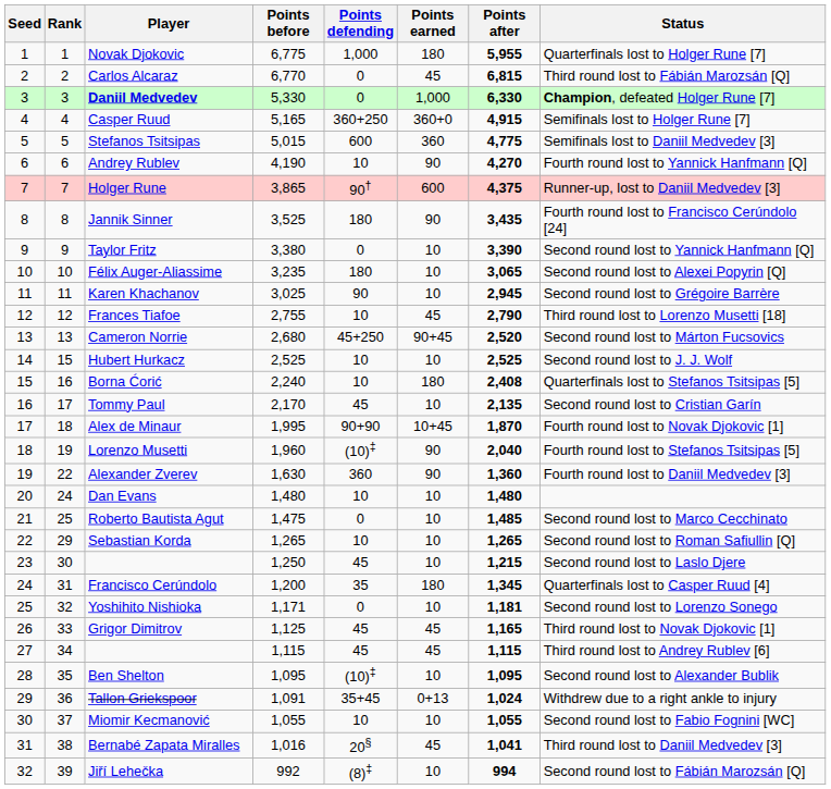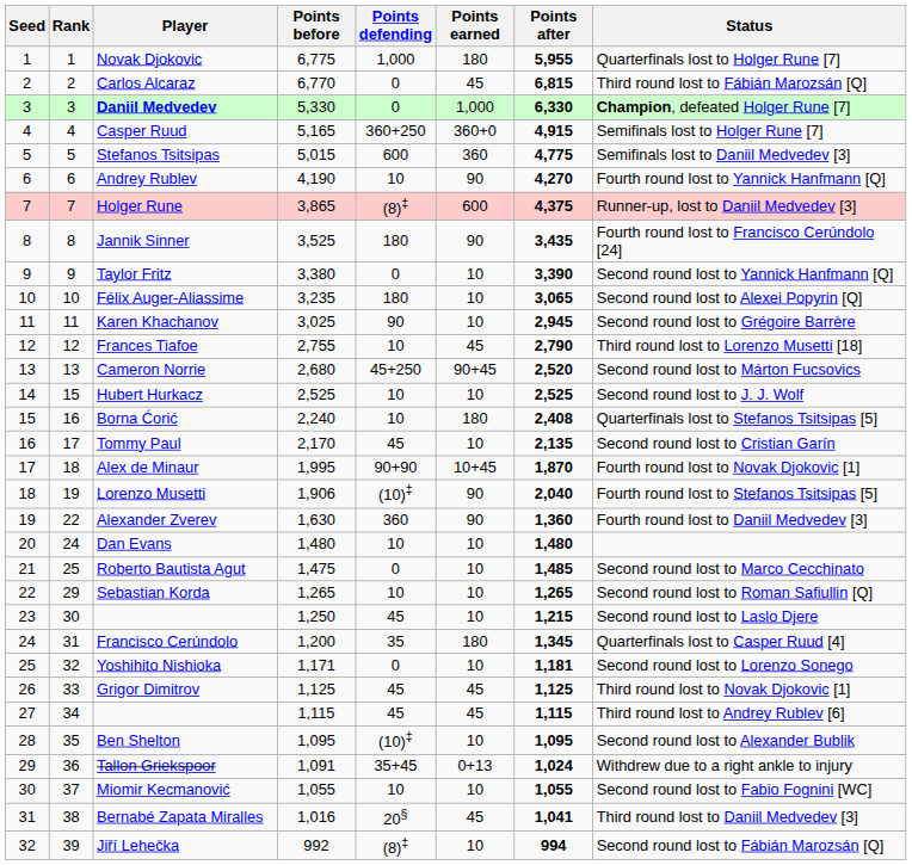Holger Rune | Points defending: 90† -> (8)‡
Lorenzo Musetti | Points before: 1,960 -> 1,906
Grigor Dimitrov | Points after: 1,165 -> 1,125
